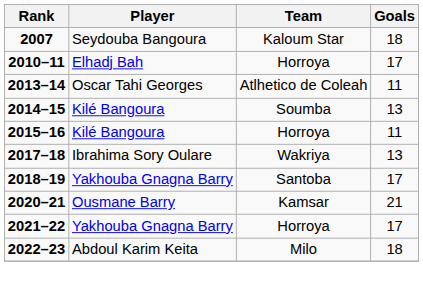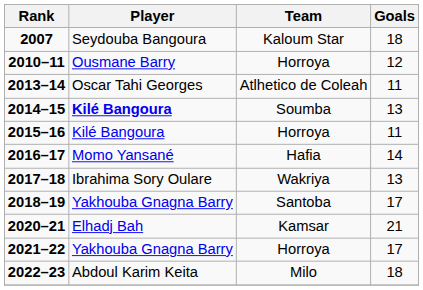2010–11 | Player: Elhadj Bah -> Ousmane Barry
2010–11 | Goals: 17 -> 12
2014–15 | Player: normal -> bold
+ row: 2016–17 | Momo Yansané | Hafia | 14
2020–21 | Player: Ousmane Barry -> Elhadj Bah
